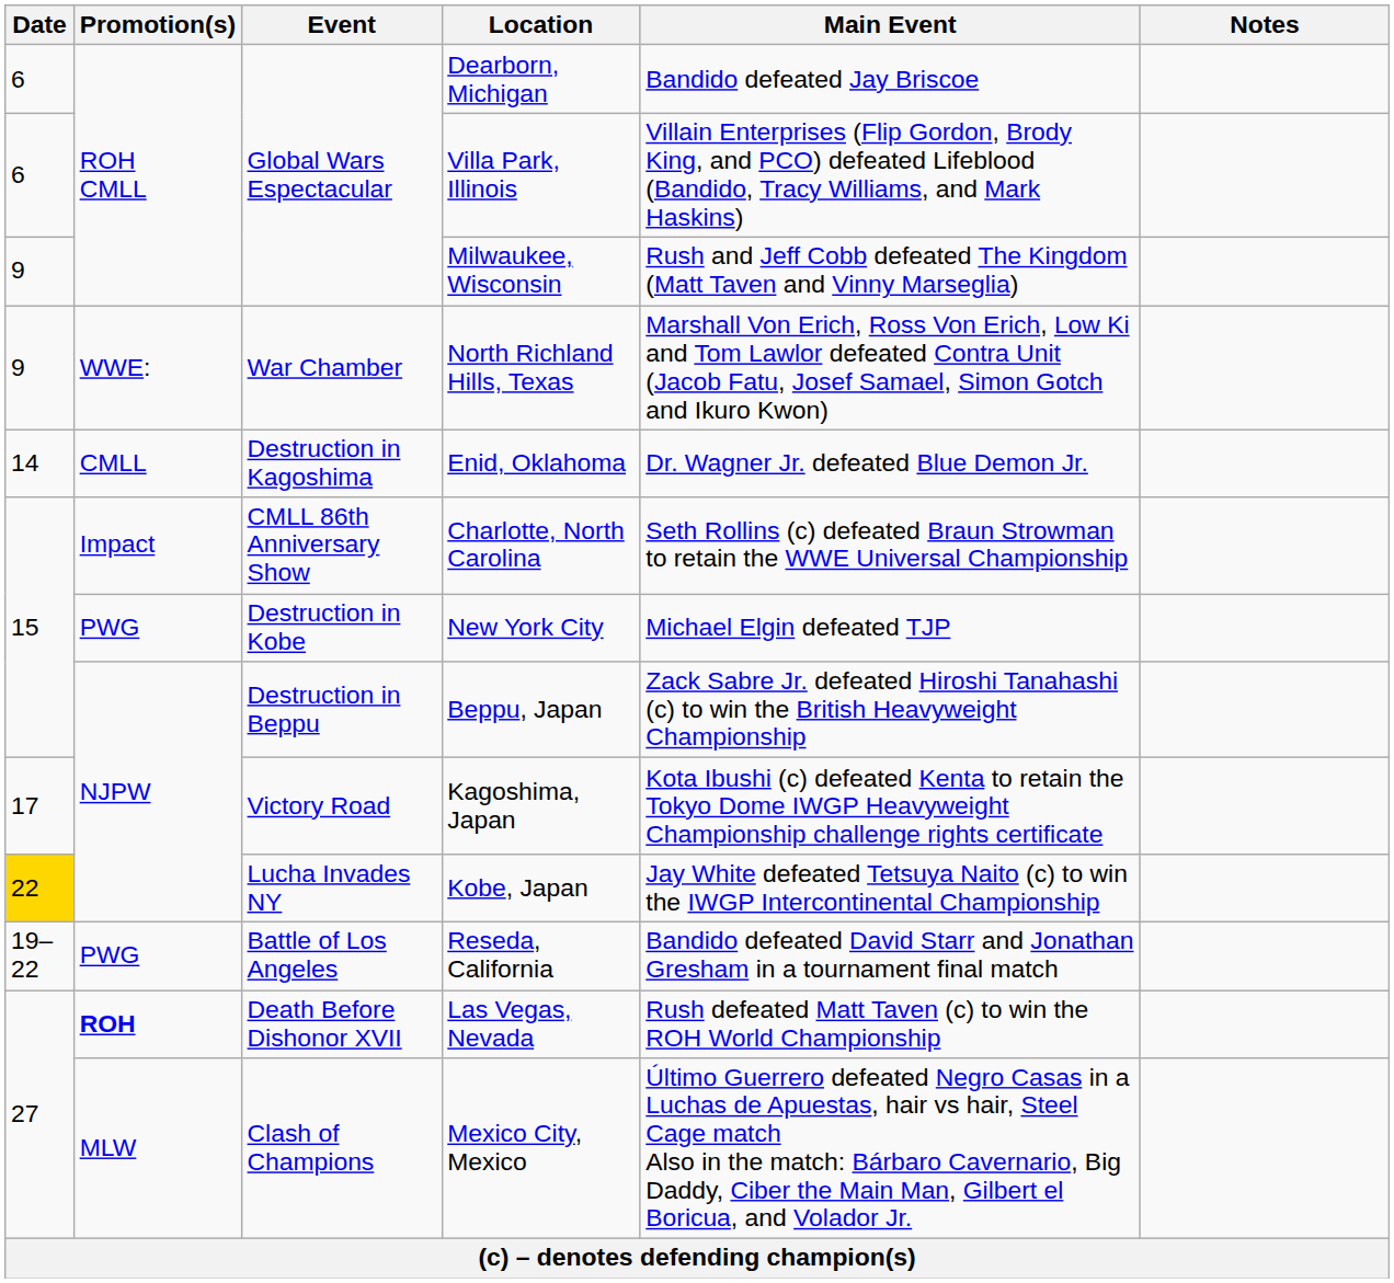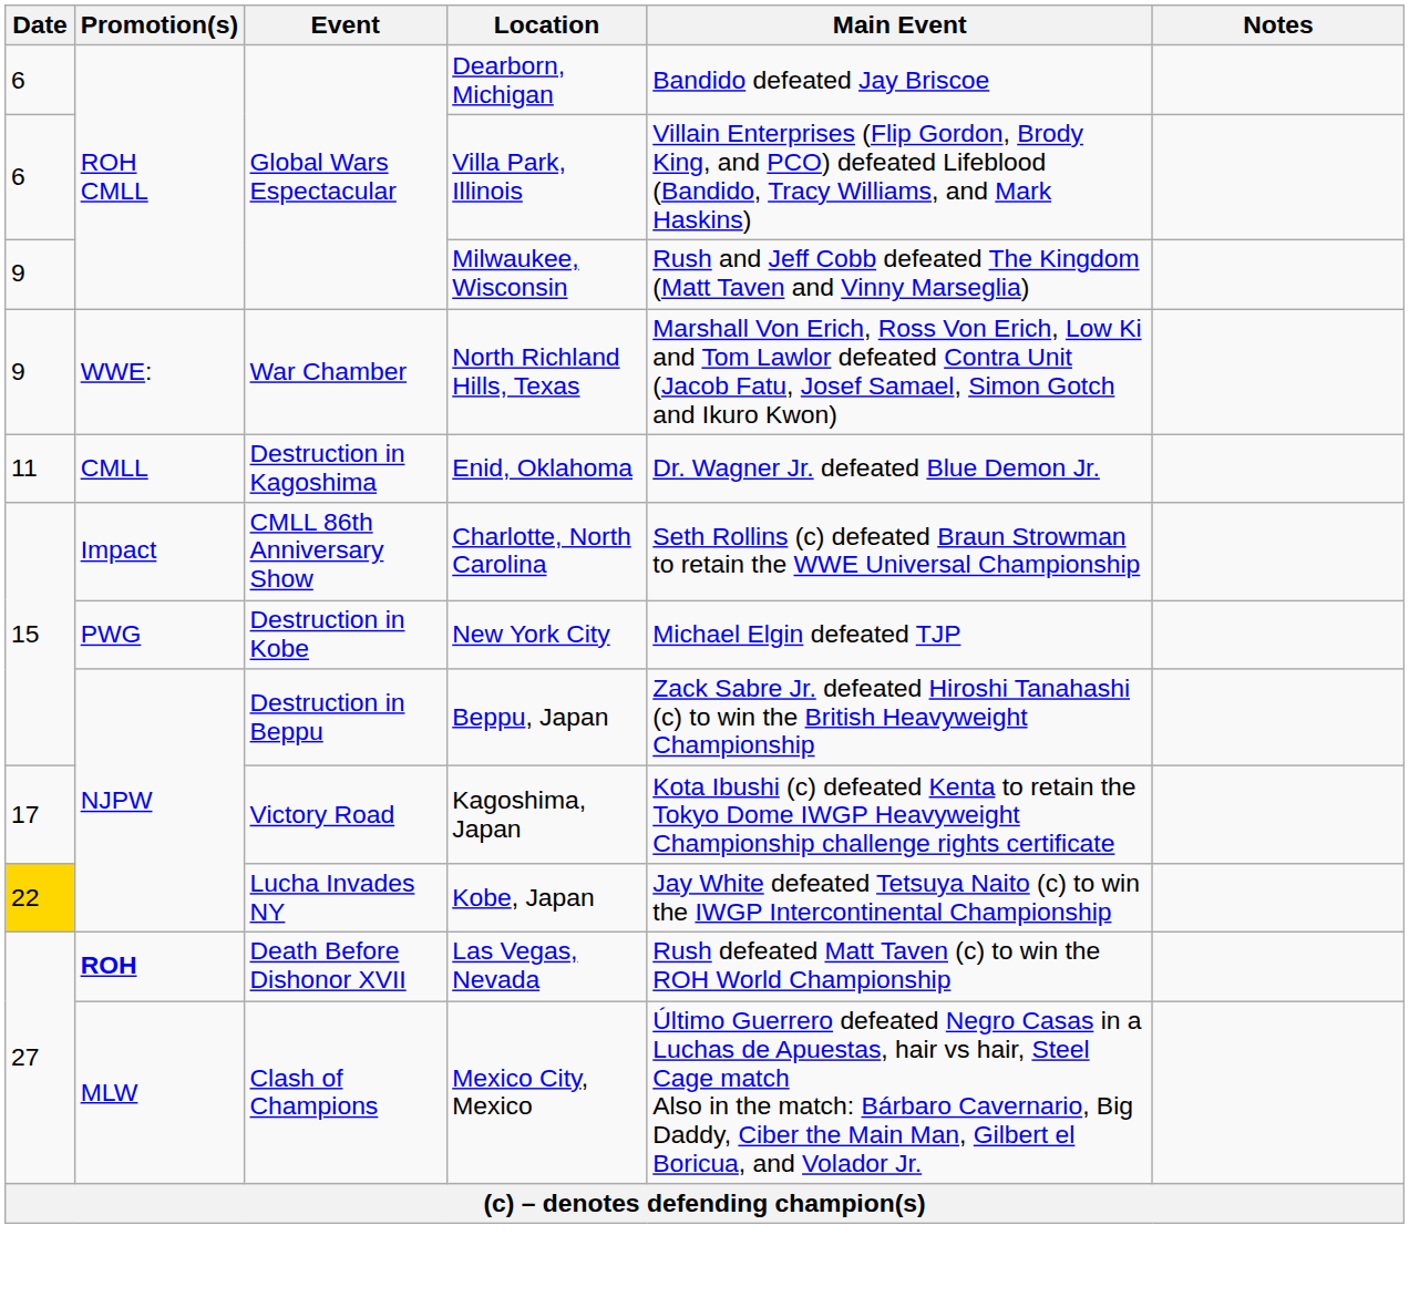Enid, Oklahoma | Date: 14 -> 11
- row: 19–22 | PWG | Battle of Los Angeles | Reseda, California | Bandido defeated David Starr and Jonathan Gresham in a tournament final match
